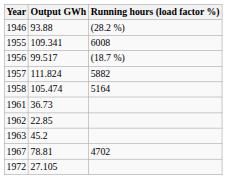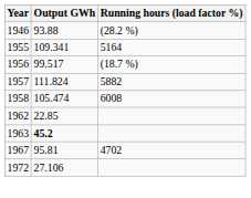1955 | Running hours (load factor %): 6008 -> 5164
1958 | Running hours (load factor %): 5164 -> 6008
- row: 1961 | 36.73
1963 | Output GWh: normal -> bold
1967 | Output GWh: 78.81 -> 95.81
1972 | Output GWh: 27.105 -> 27.106
